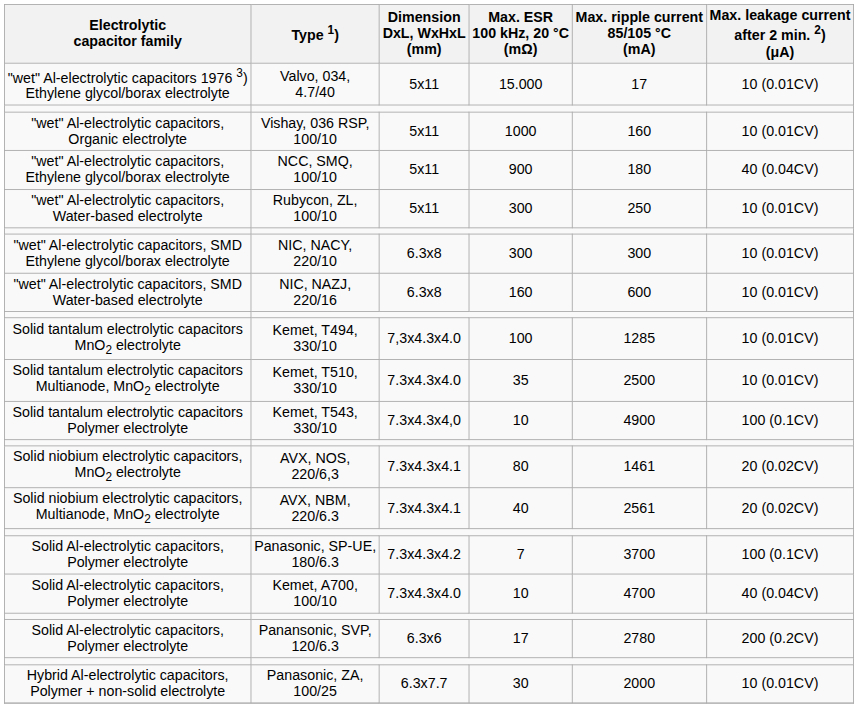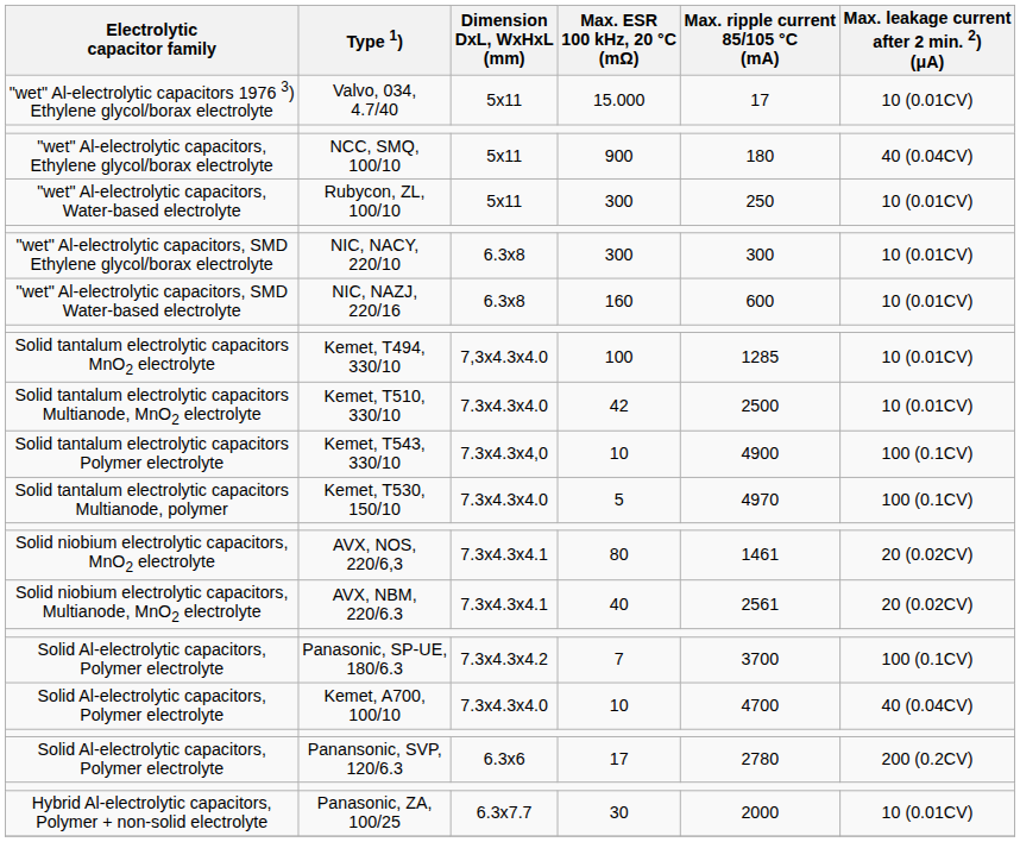- row: "wet" Al-electrolytic capacitors, Organic electrolyte | Vishay, 036 RSP, 100/10 | 5x11 | 1000 | 160 | 10 (0.01CV)
Kemet, T510, 330/10 | Max. ESR 100 kHz, 20 °C (mΩ): 35 -> 42
+ row: Solid tantalum electrolytic capacitors Multianode, polymer | Kemet, T530, 150/10 | 7.3x4.3x4.0 | 5 | 4970 | 100 (0.1CV)
